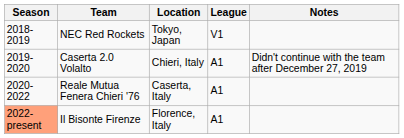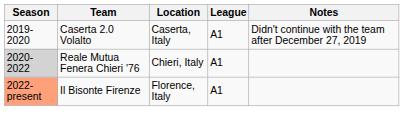- row: 2018-2019 | NEC Red Rockets | Tokyo, Japan | V1
Caserta 2.0 Volalto | Location: Chieri, Italy -> Caserta, Italy
Reale Mutua Fenera Chieri '76 | Season: no background -> lightgrey background
Reale Mutua Fenera Chieri '76 | Location: Caserta, Italy -> Chieri, Italy
